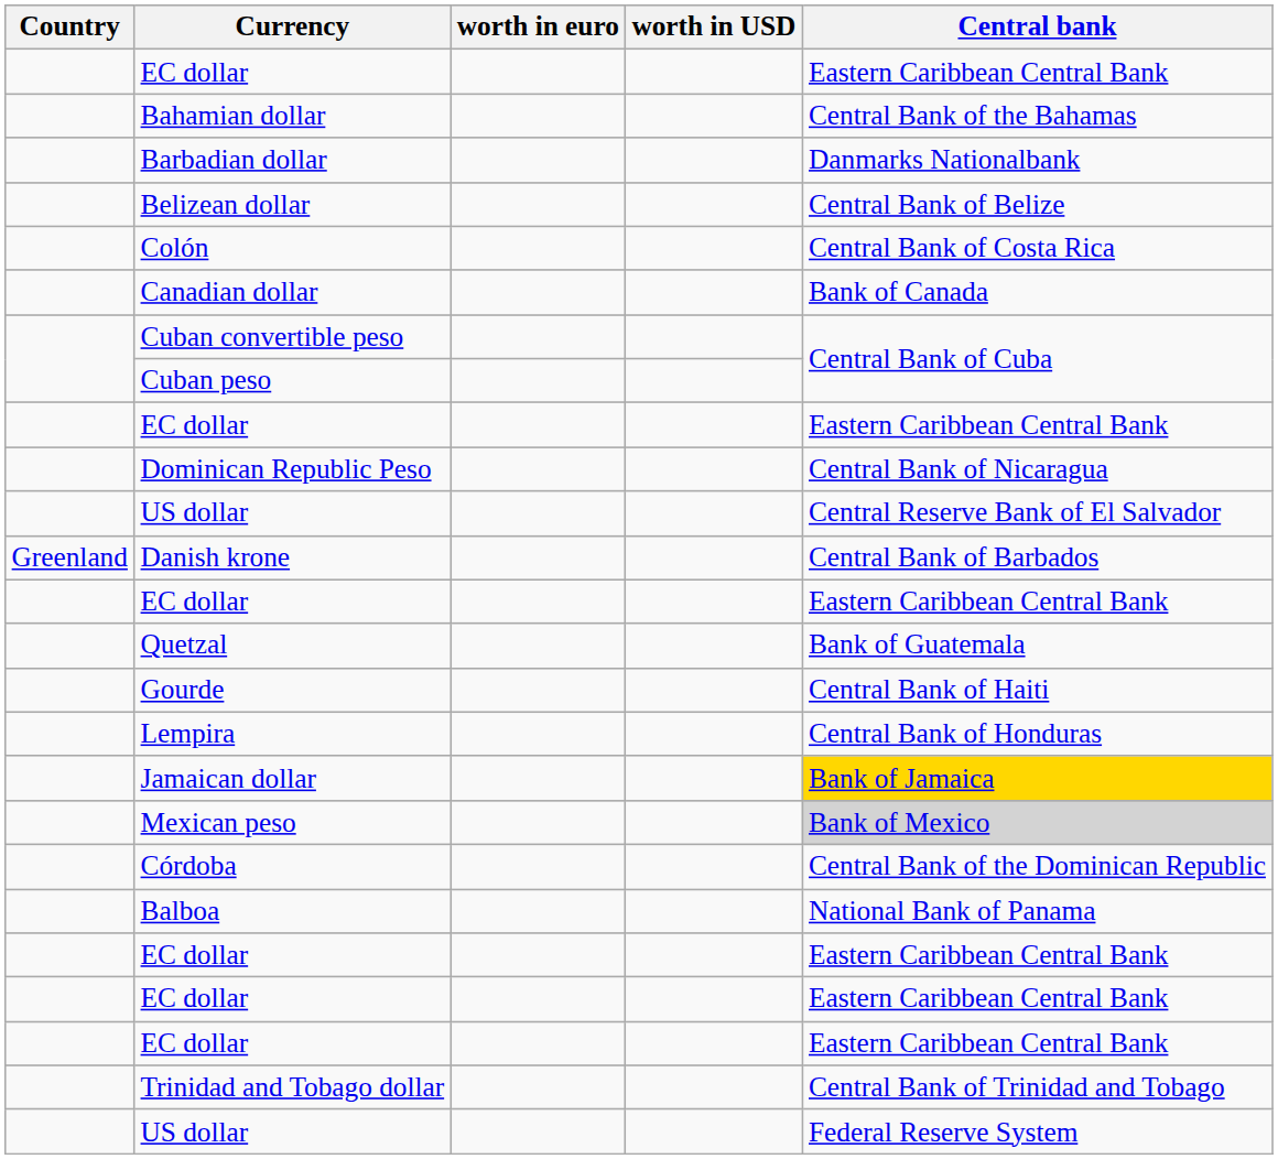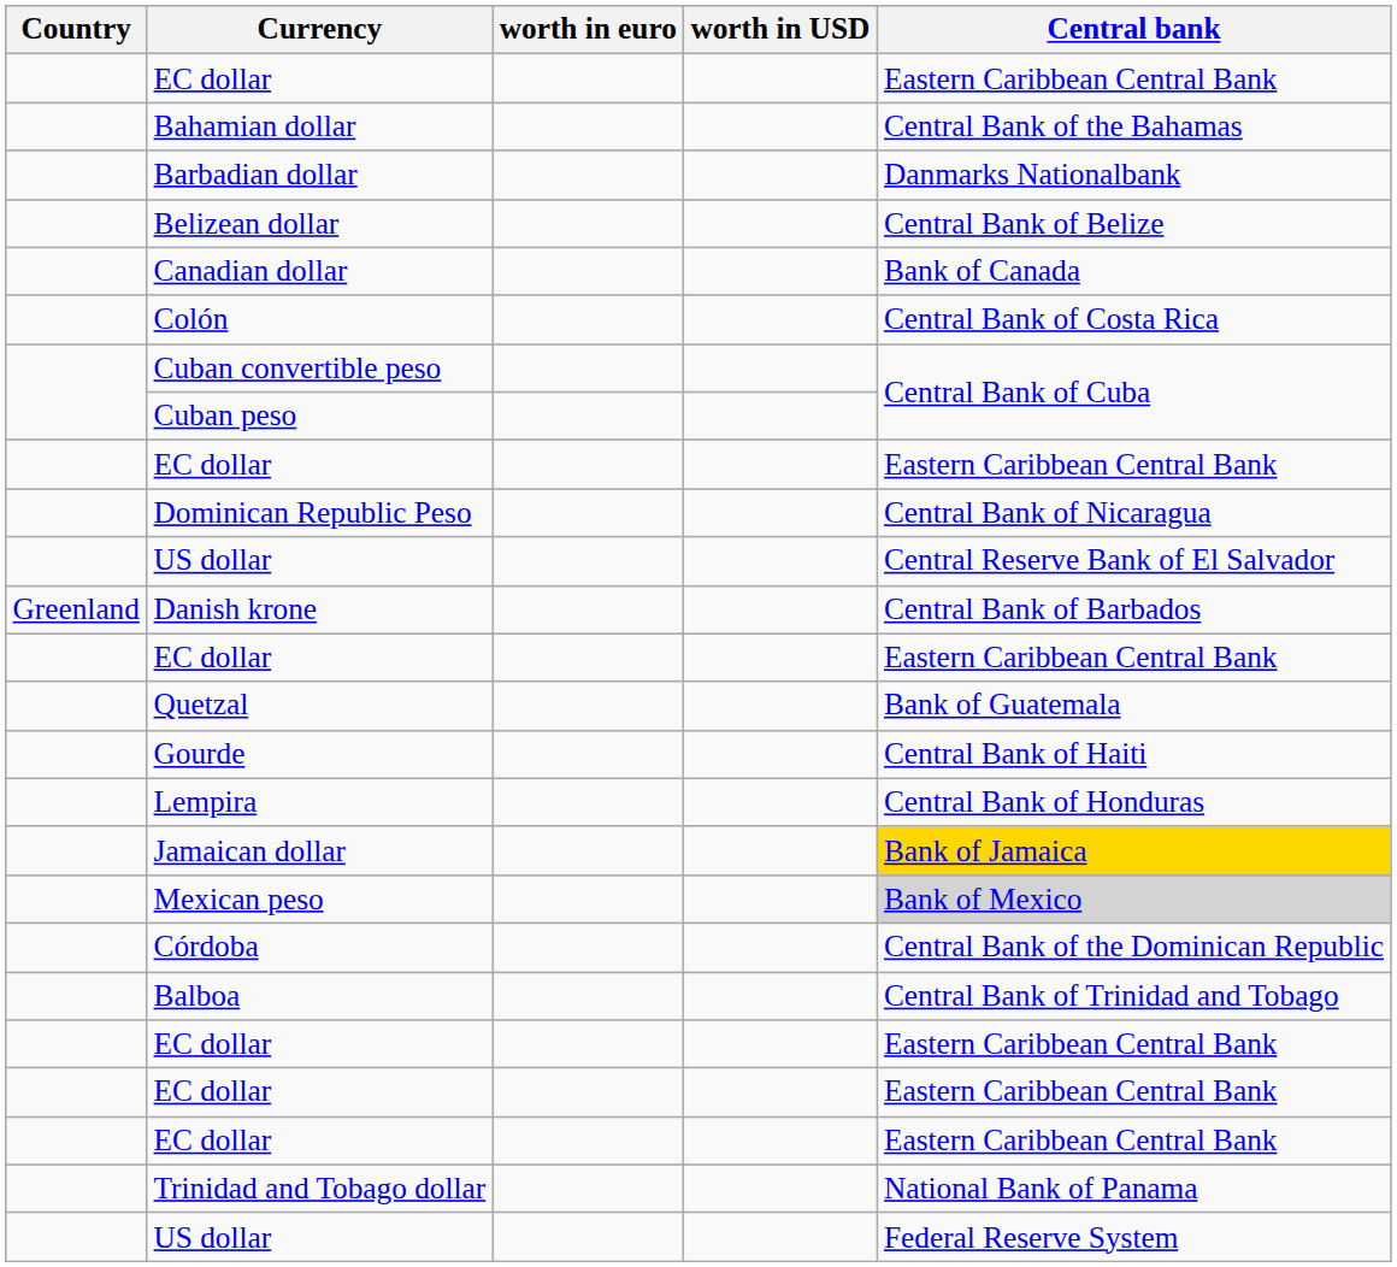rows swapped: Canadian dollar <-> Colón
Balboa | Central bank: National Bank of Panama -> Central Bank of Trinidad and Tobago
Trinidad and Tobago dollar | Central bank: Central Bank of Trinidad and Tobago -> National Bank of Panama
